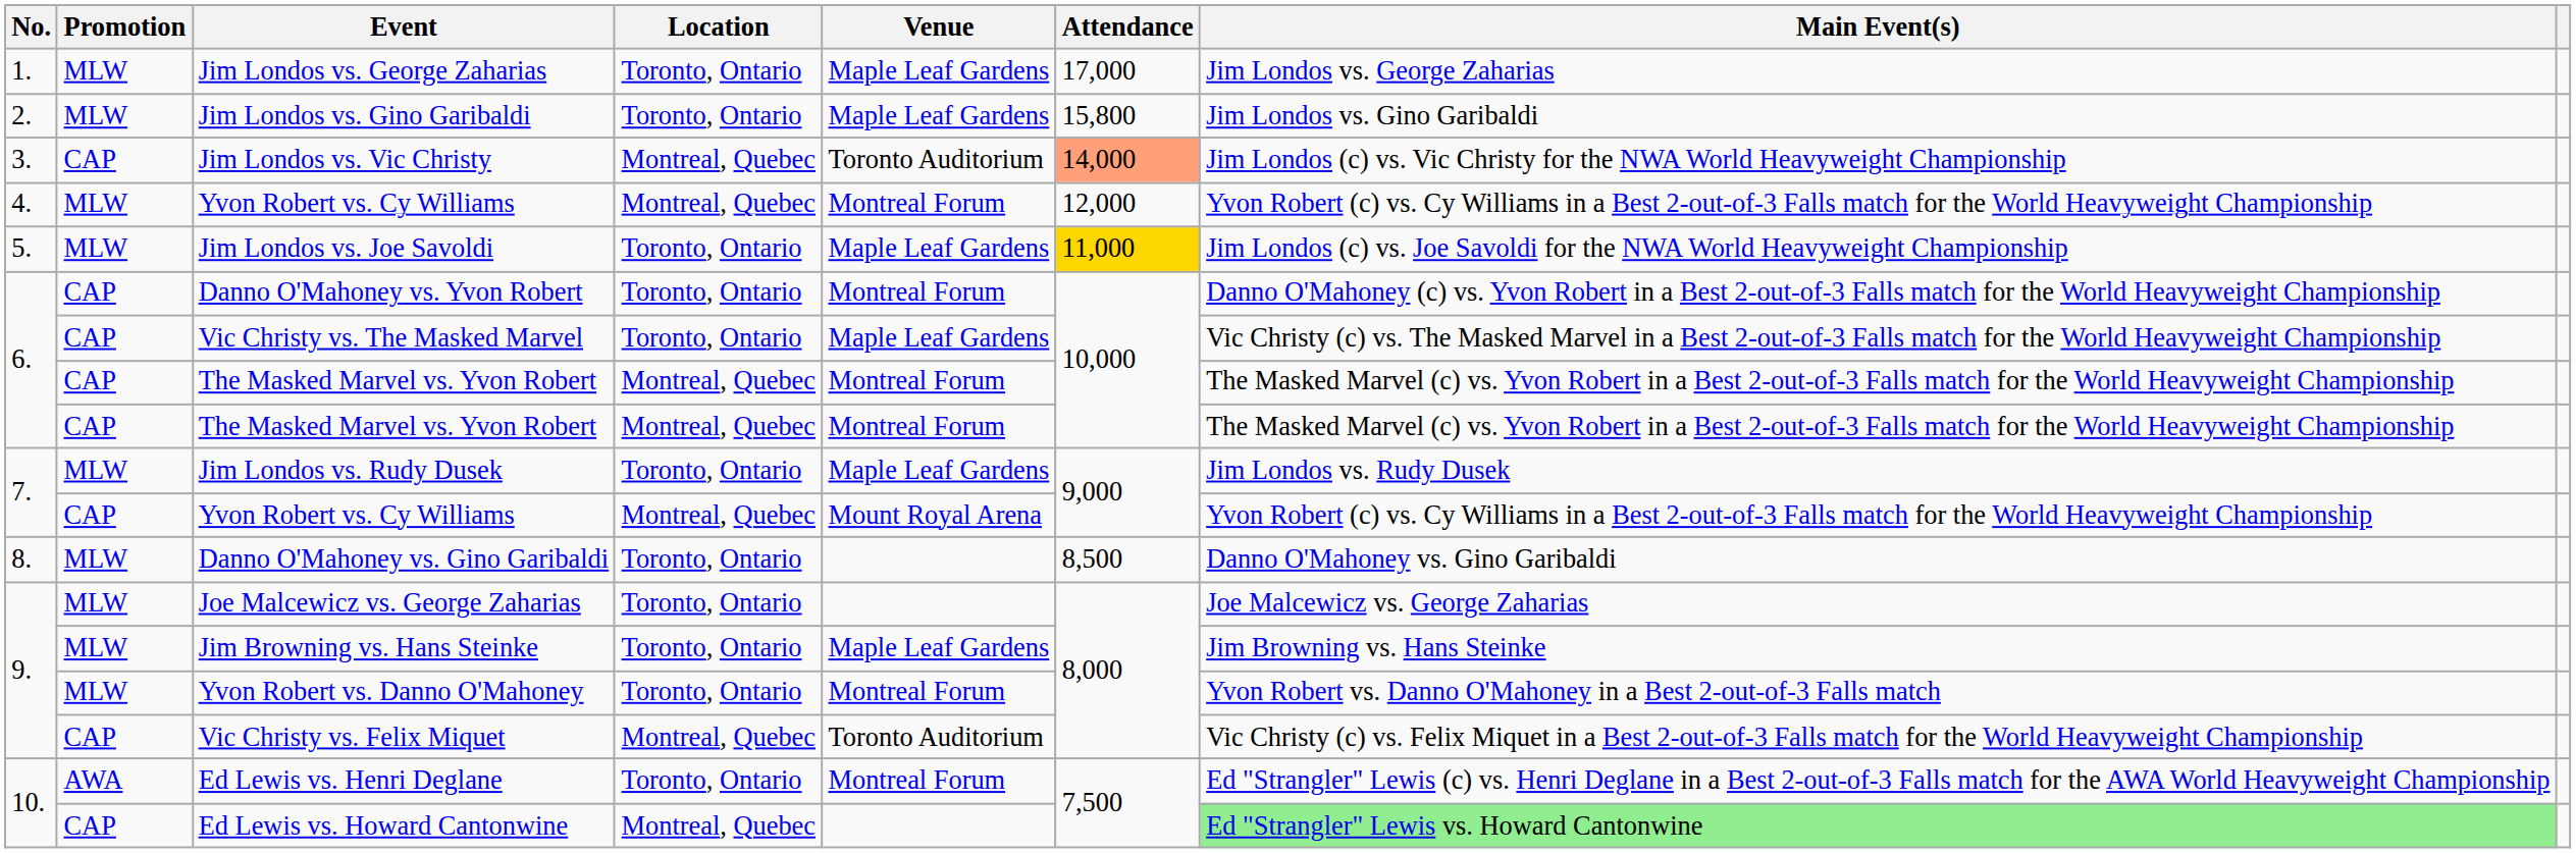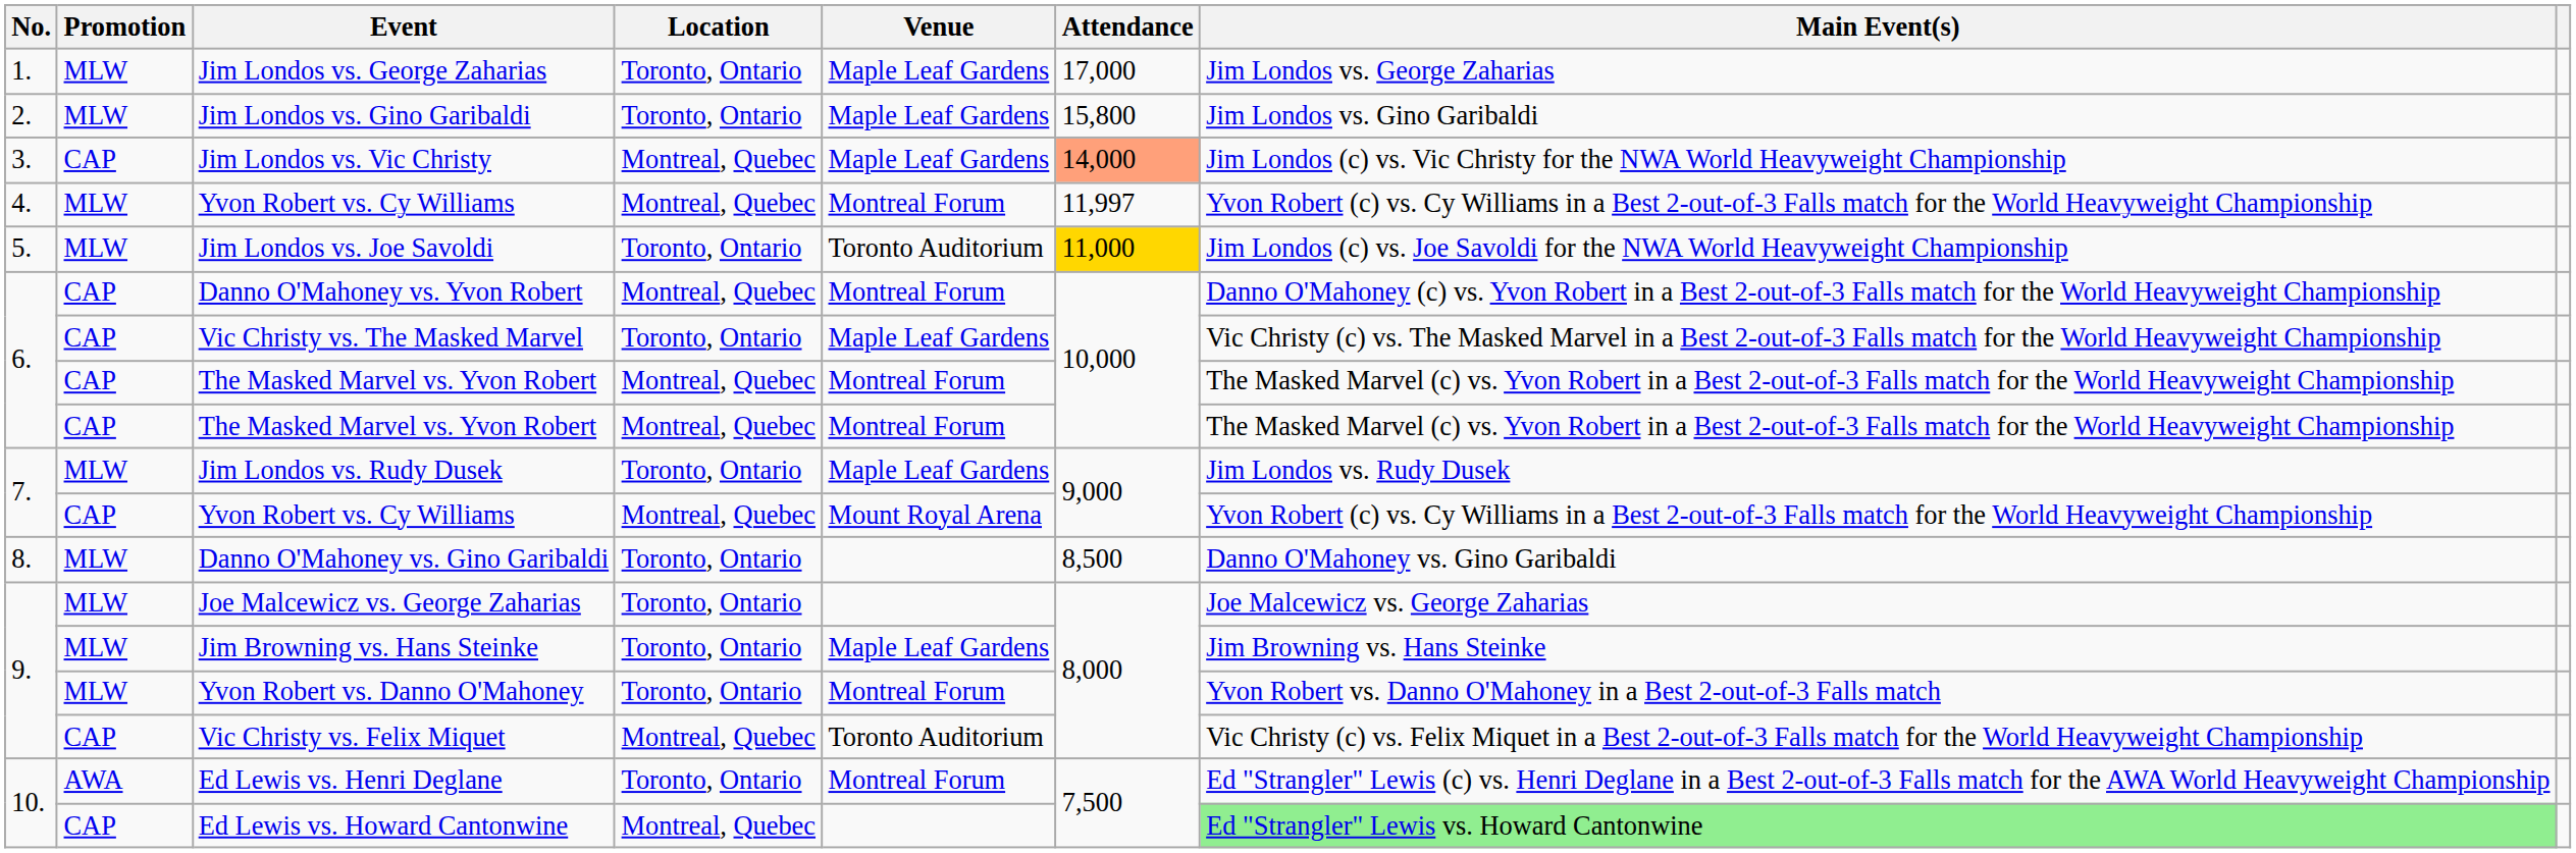Jim Londos vs. Vic Christy | Venue: Toronto Auditorium -> Maple Leaf Gardens
4. / Yvon Robert vs. Cy Williams | Attendance: 12,000 -> 11,997
Jim Londos vs. Joe Savoldi | Venue: Maple Leaf Gardens -> Toronto Auditorium
Danno O'Mahoney vs. Yvon Robert | Location: Toronto, Ontario -> Montreal, Quebec
